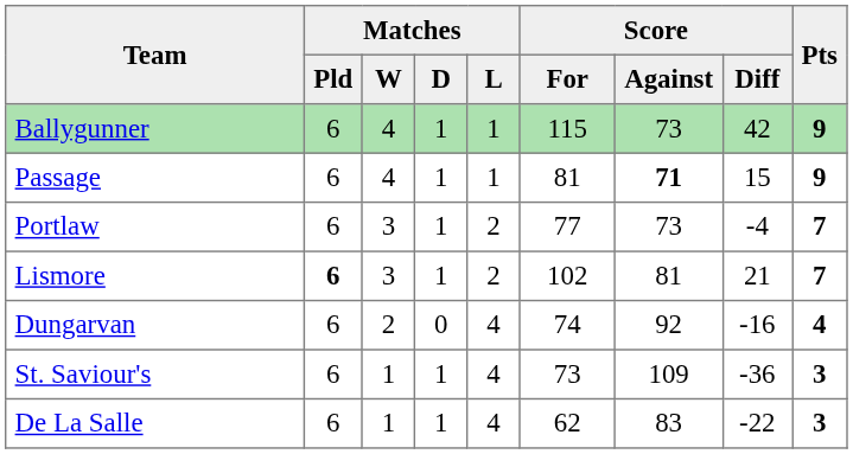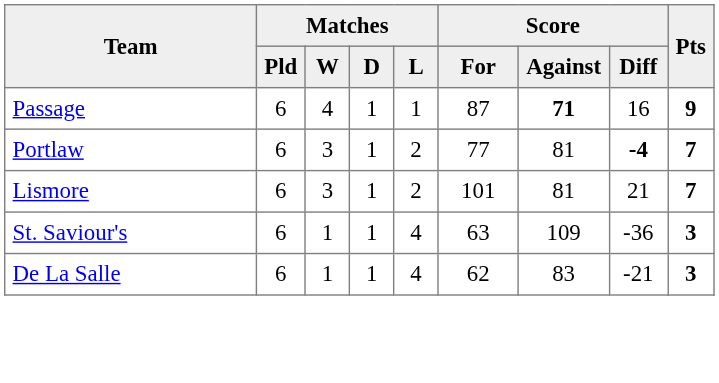- row: Ballygunner | 6 | 4 | 1 | 1 | 115 | 73 | 42 | 9
Passage | Score / For: 81 -> 87
Passage | Score / Diff: 15 -> 16
Portlaw | Score / Against: 73 -> 81
Portlaw | Score / Diff: normal -> bold
Lismore | Matches / Pld: bold -> normal
Lismore | Score / For: 102 -> 101
- row: Dungarvan | 6 | 2 | 0 | 4 | 74 | 92 | -16 | 4
St. Saviour's | Score / For: 73 -> 63
De La Salle | Score / Diff: -22 -> -21
